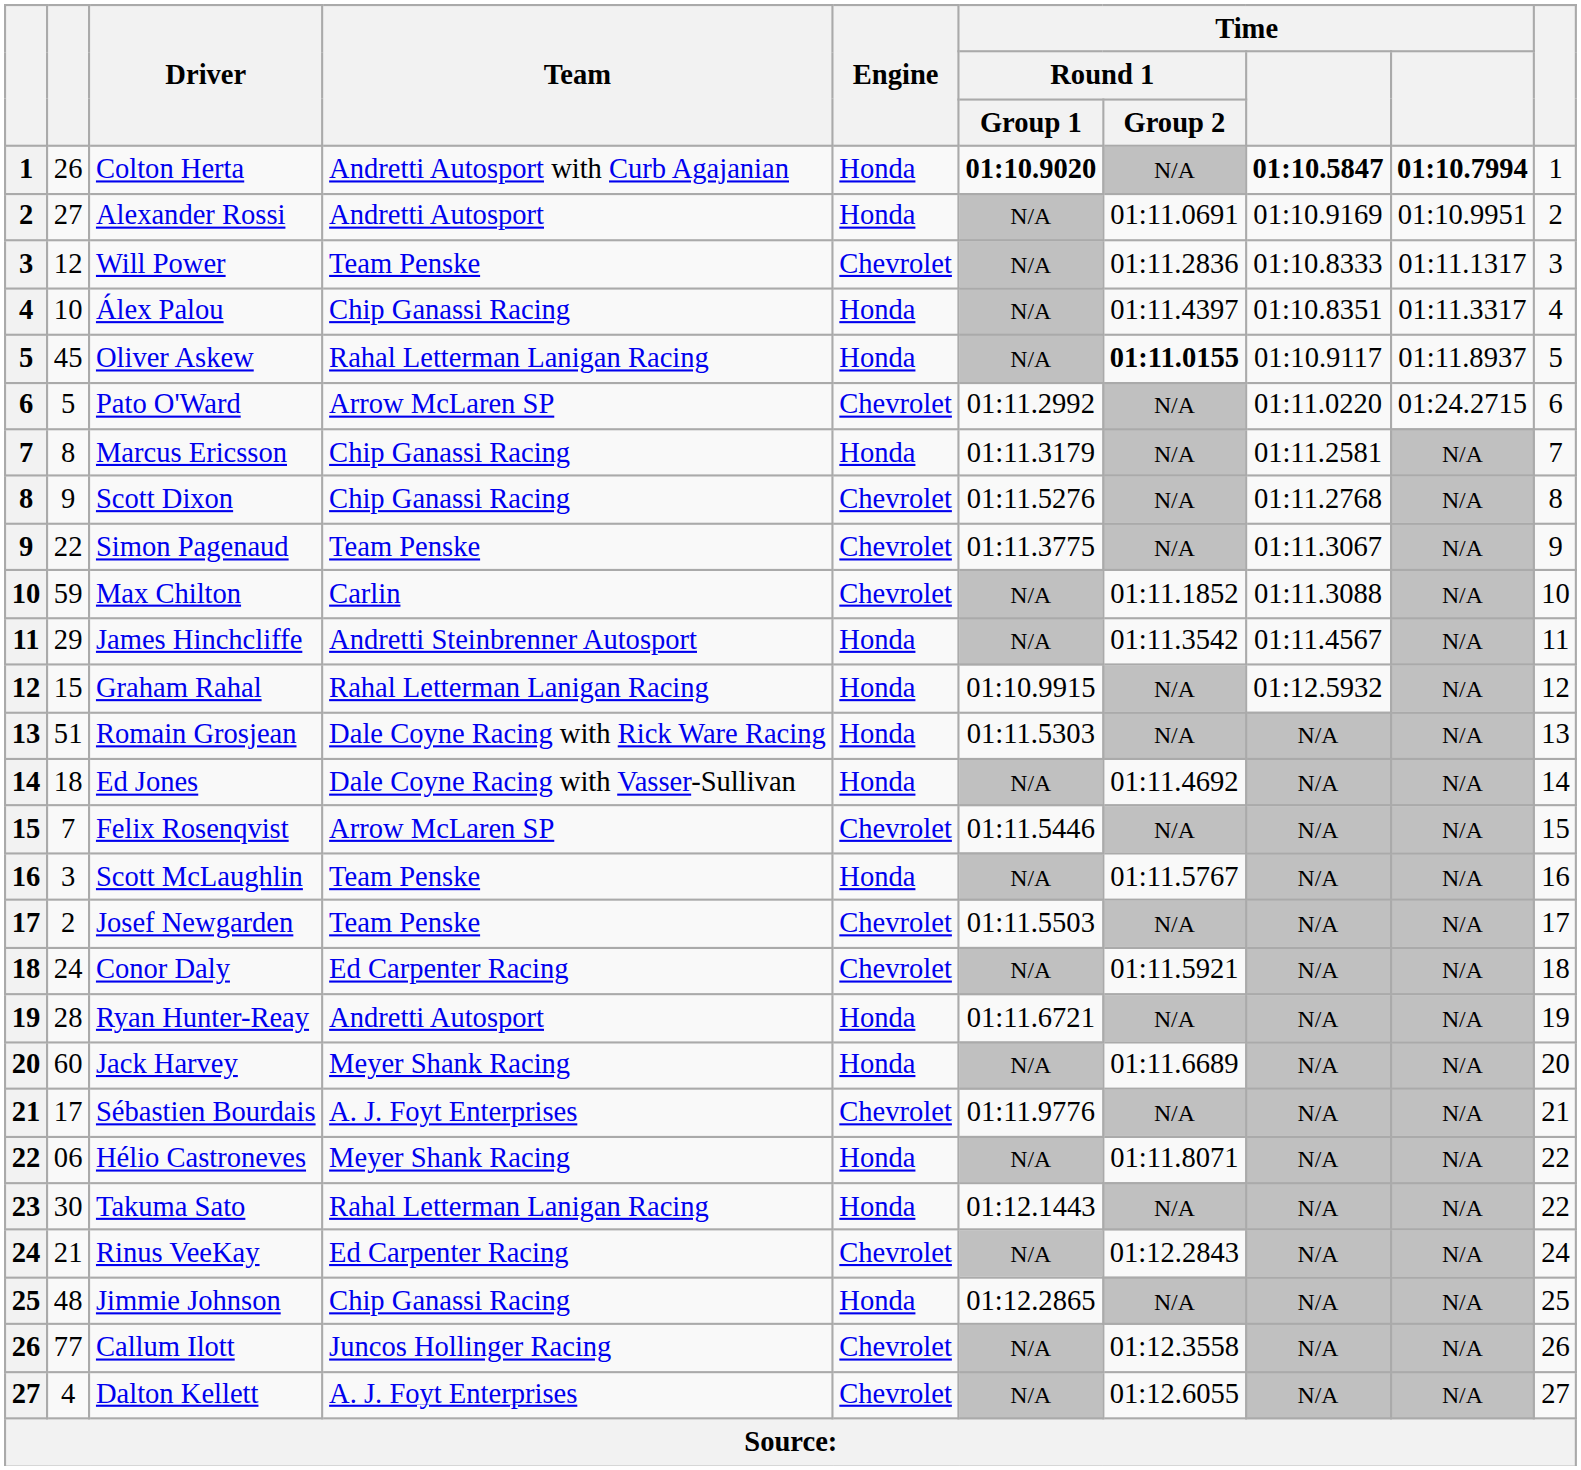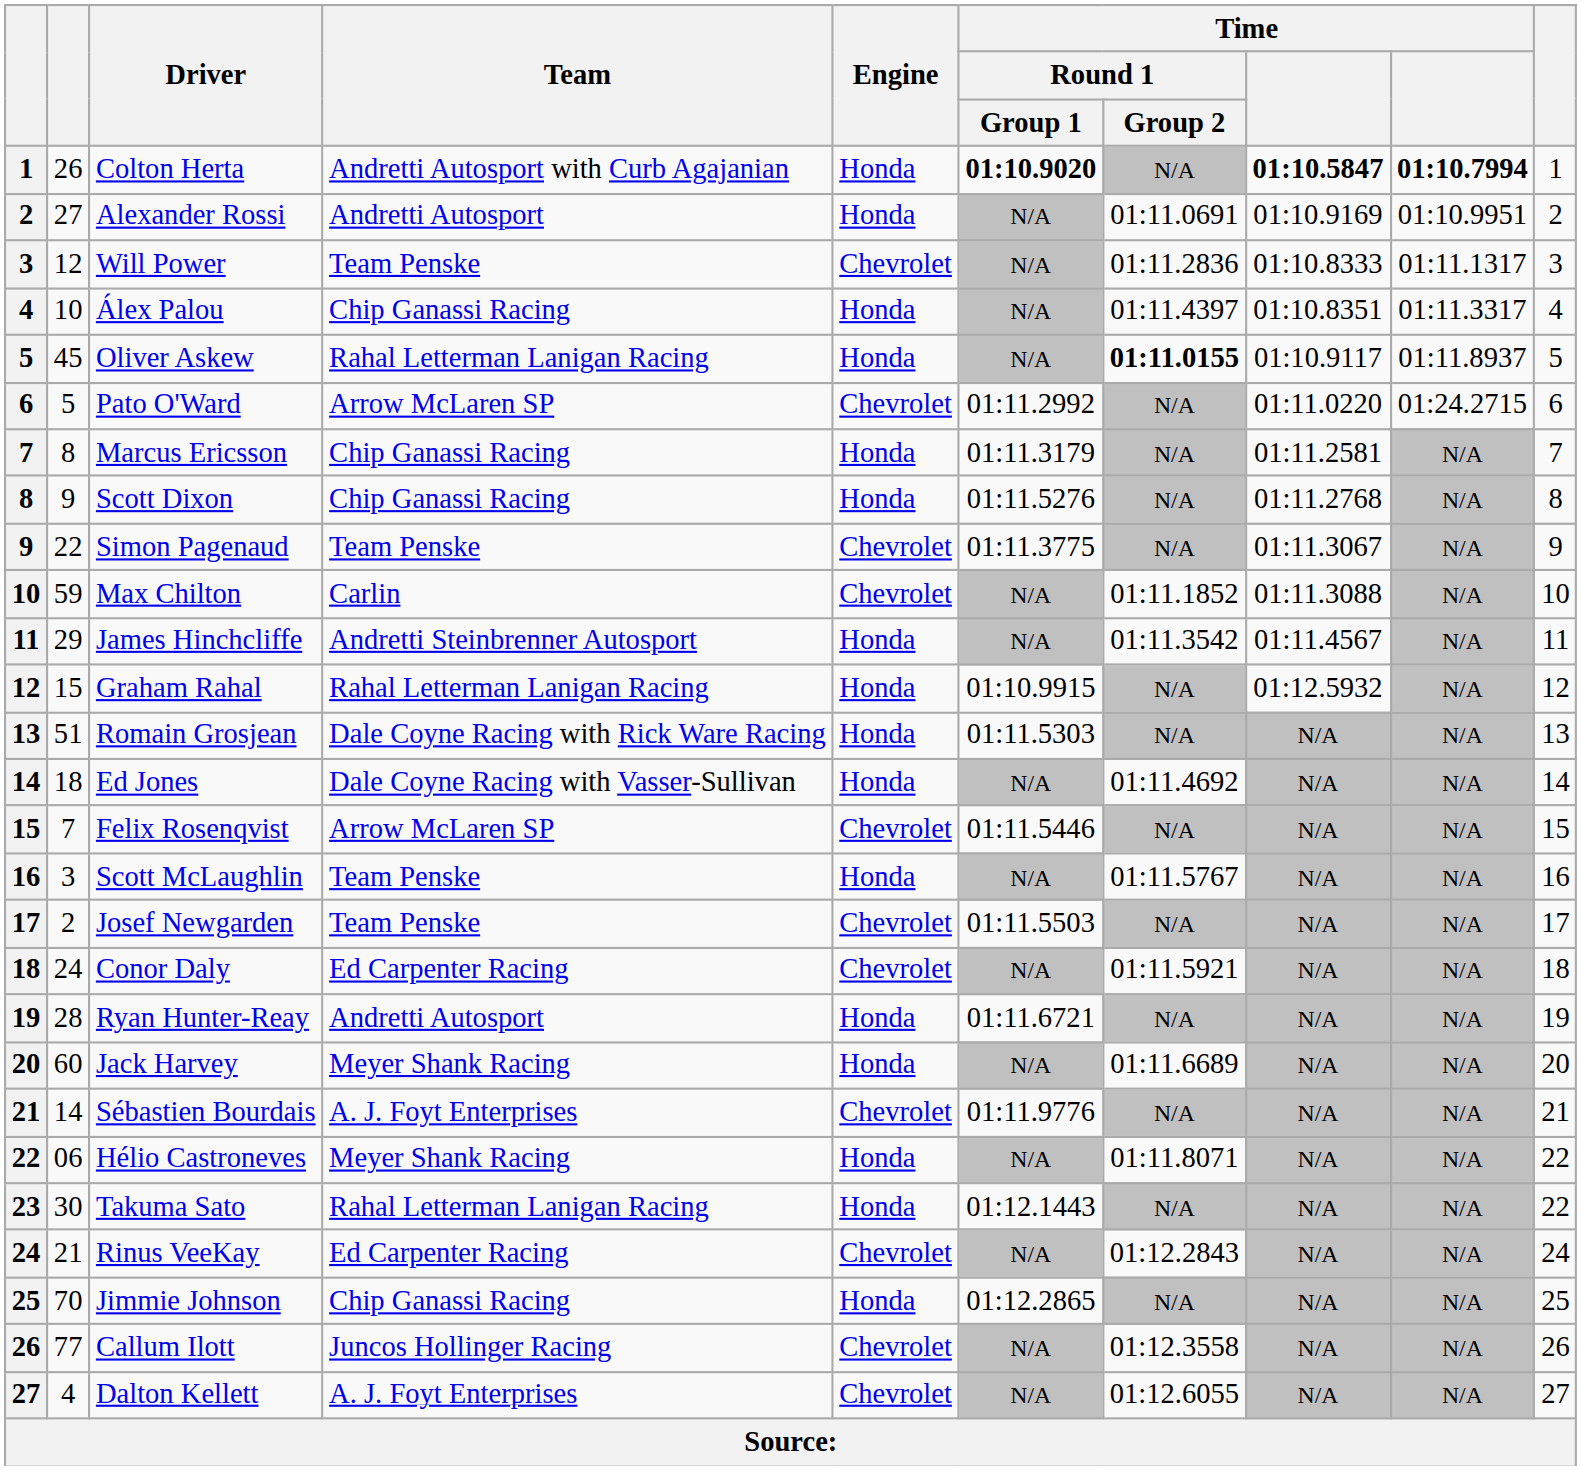Scott Dixon | Engine: Chevrolet -> Honda
Sébastien Bourdais | column 2: 17 -> 14
Jimmie Johnson | column 2: 48 -> 70
